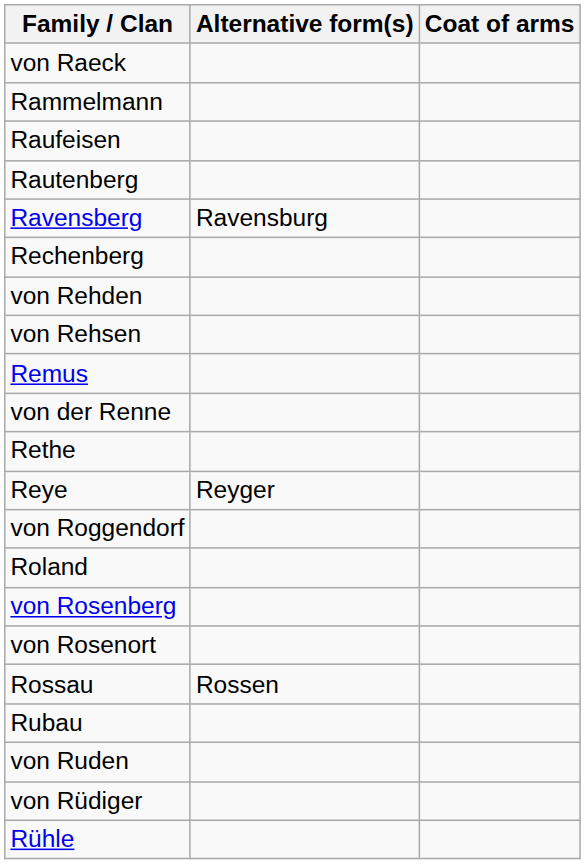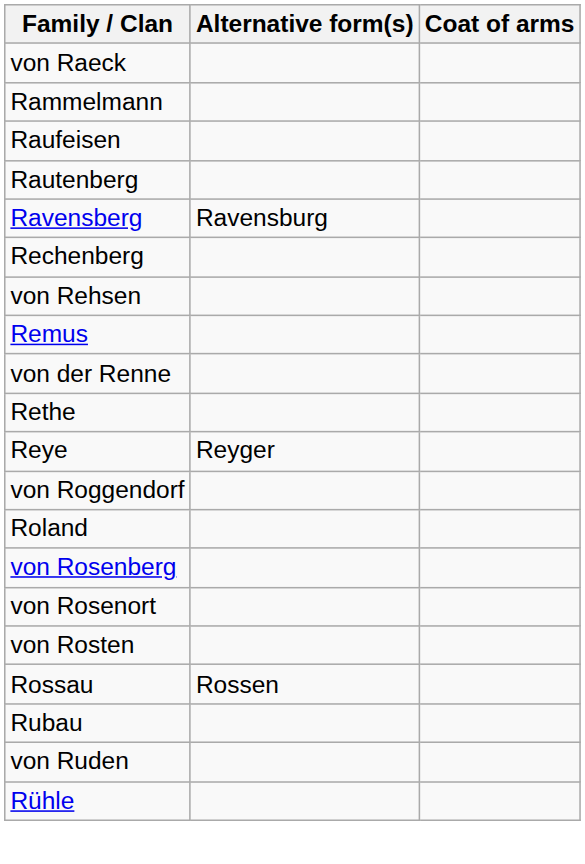- row: von Rehden
+ row: von Rosten
- row: von Rüdiger
